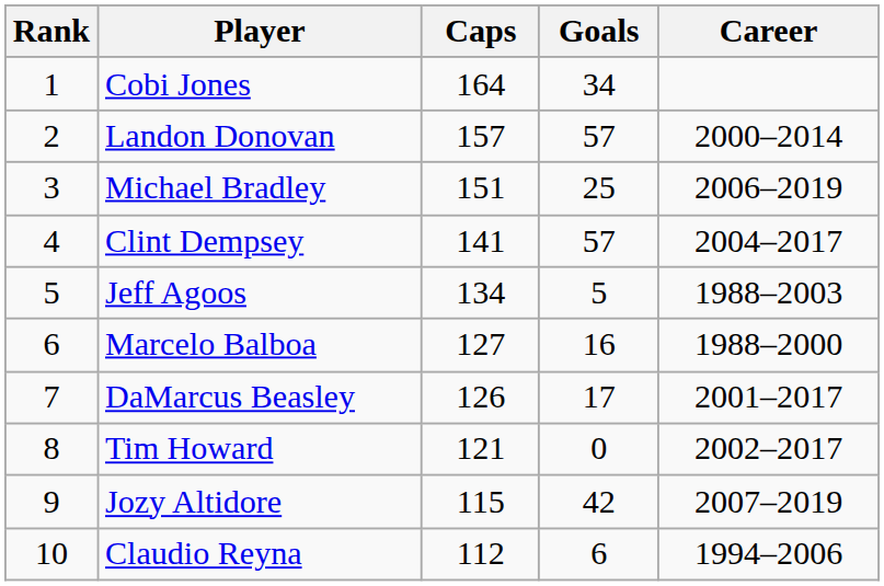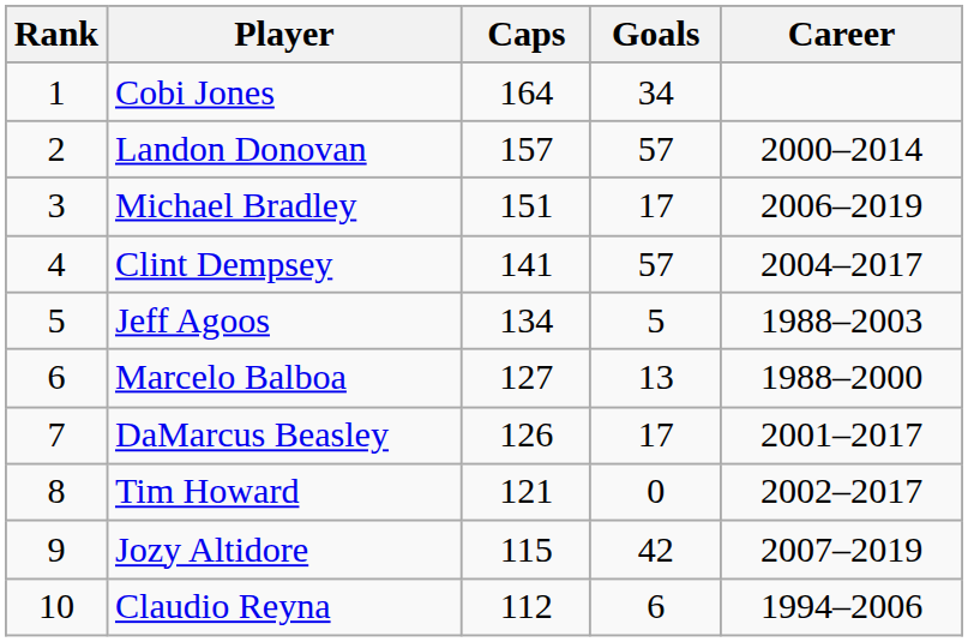Michael Bradley | Goals: 25 -> 17
Marcelo Balboa | Goals: 16 -> 13
